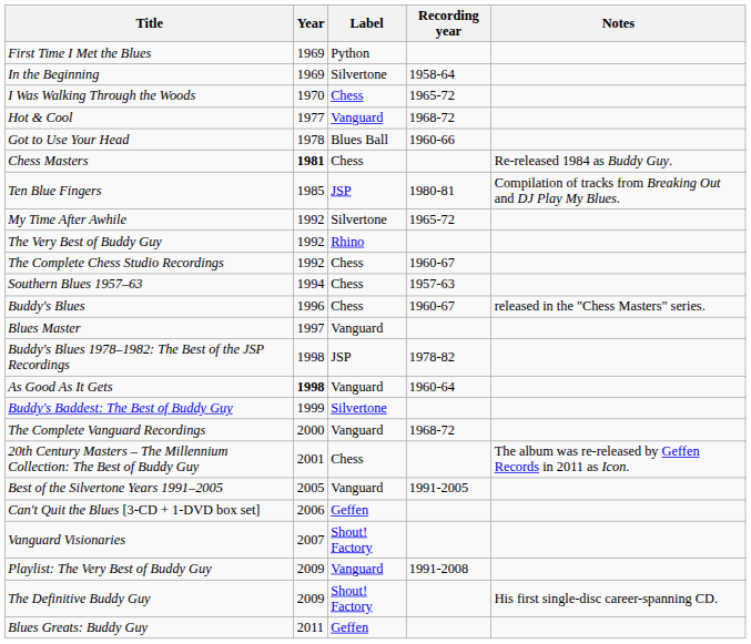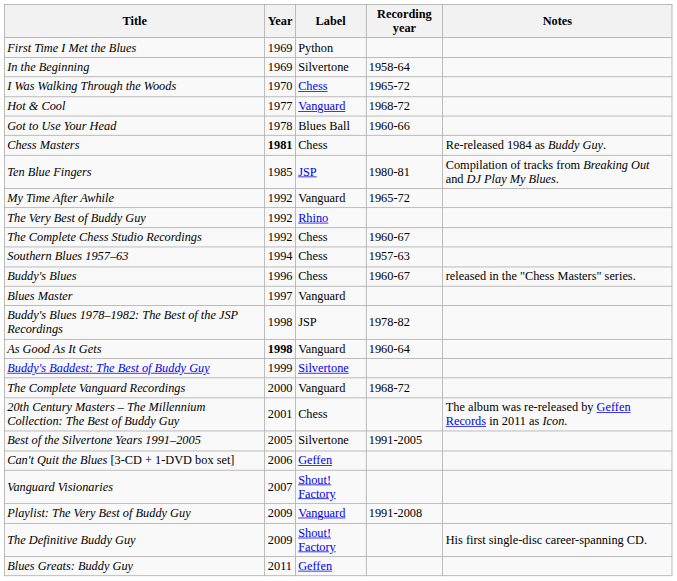My Time After Awhile | Label: Silvertone -> Vanguard
Best of the Silvertone Years 1991–2005 | Label: Vanguard -> Silvertone
